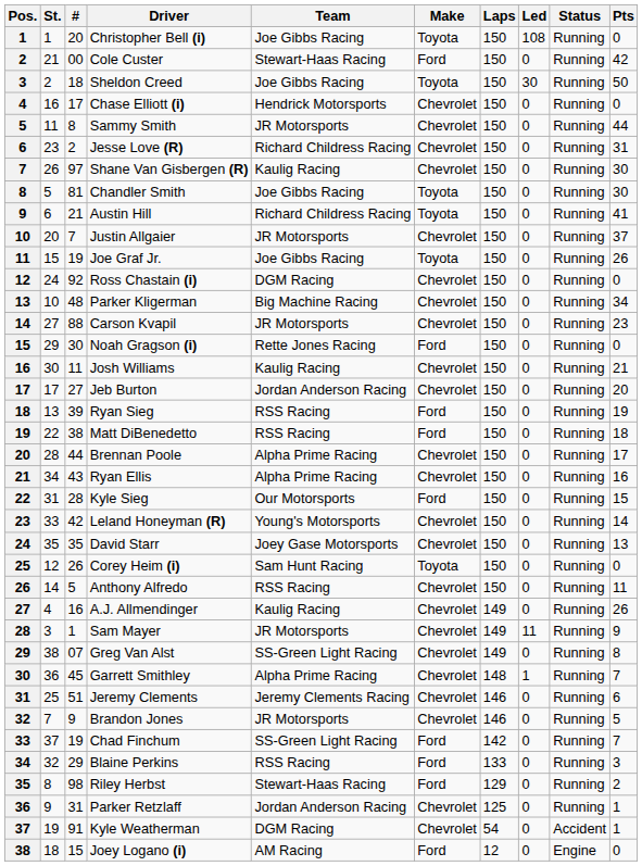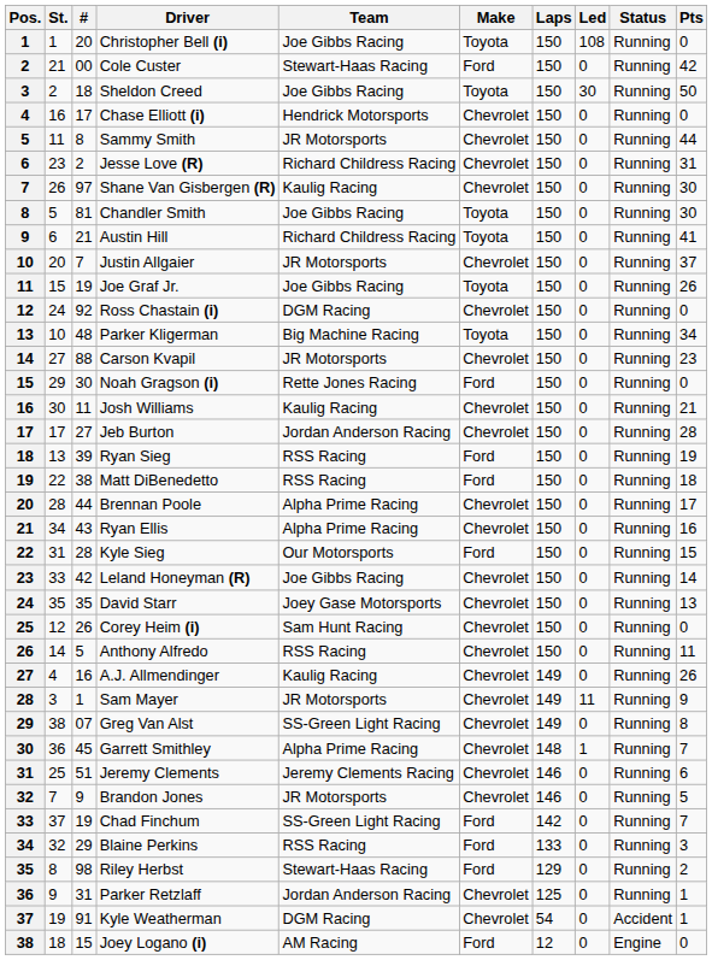Parker Kligerman | Make: Chevrolet -> Toyota
Jeb Burton | Pts: 20 -> 28
Leland Honeyman (R) | Team: Young's Motorsports -> Joe Gibbs Racing
Corey Heim (i) | Make: Toyota -> Chevrolet
